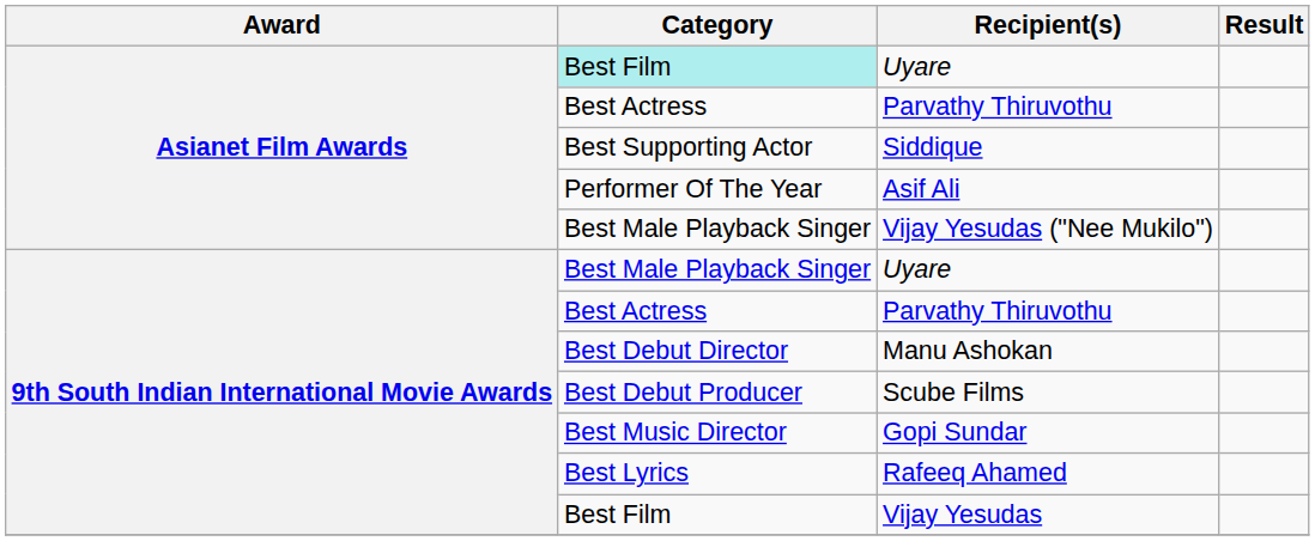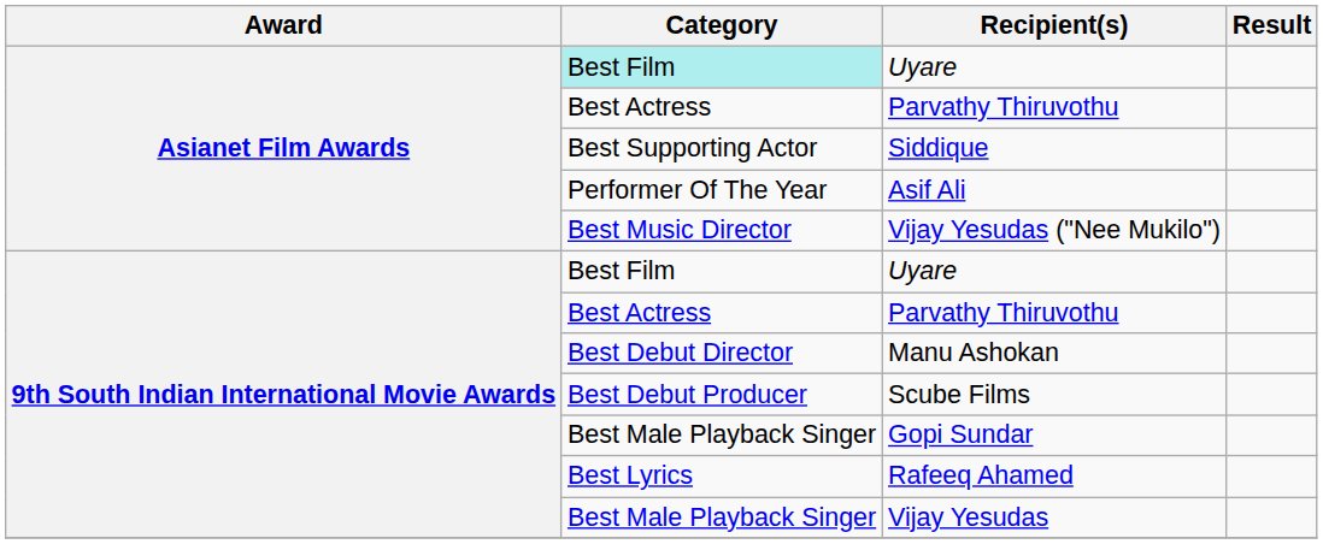Vijay Yesudas ("Nee Mukilo") | Category: Best Male Playback Singer -> Best Music Director
9th South Indian International Movie Awards / Uyare | Category: Best Male Playback Singer -> Best Film
Gopi Sundar | Category: Best Music Director -> Best Male Playback Singer
Vijay Yesudas | Category: Best Film -> Best Male Playback Singer
